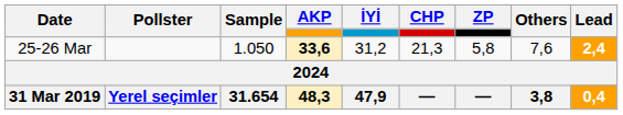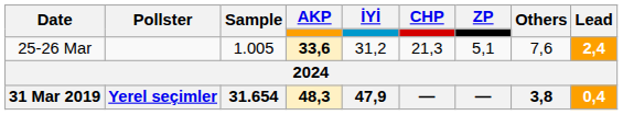25-26 Mar | Sample: 1.050 -> 1.005
25-26 Mar | ZP: 5,8 -> 5,1
